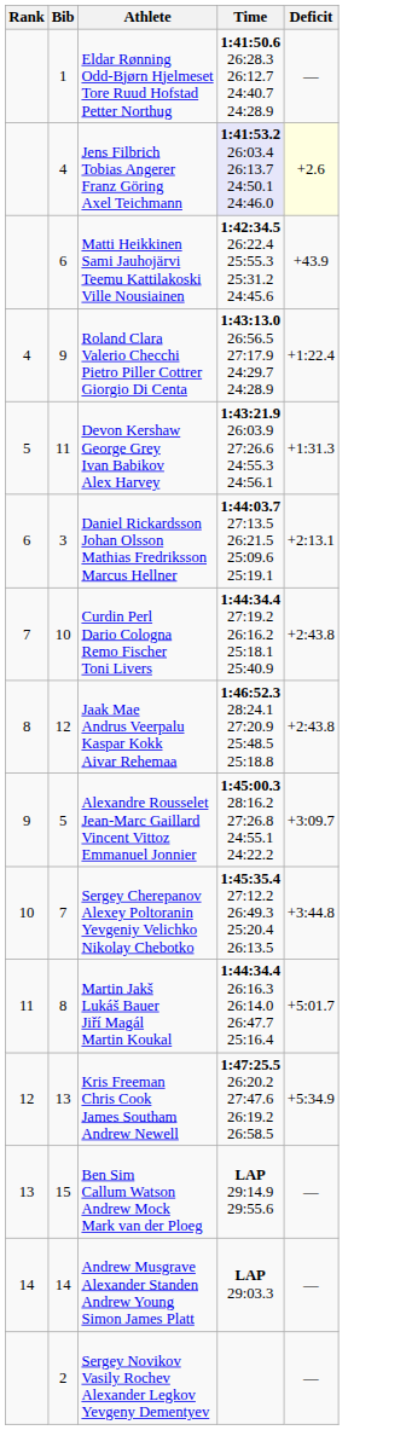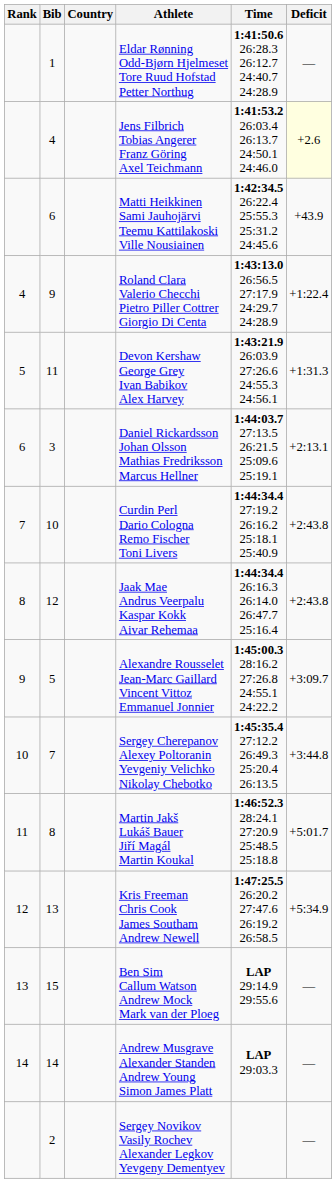+ column: Country
Jens Filbrich Tobias Angerer Franz Göring Axel Teichmann | Time: lavender background -> no background
Jaak Mae Andrus Veerpalu Kaspar Kokk Aivar Rehemaa | Time: 1:46:52.3 28:24.1 27:20.9 25:48.5 25:18.8 -> 1:44:34.4 26:16.3 26:14.0 26:47.7 25:16.4
Martin Jakš Lukáš Bauer Jiří Magál Martin Koukal | Time: 1:44:34.4 26:16.3 26:14.0 26:47.7 25:16.4 -> 1:46:52.3 28:24.1 27:20.9 25:48.5 25:18.8
